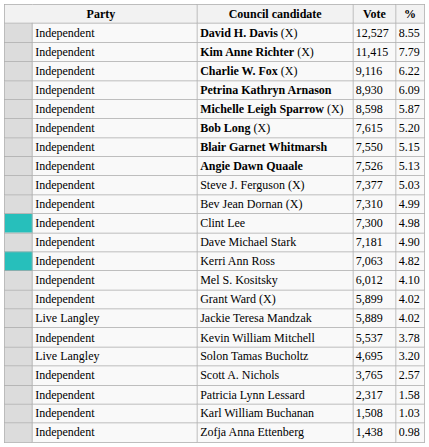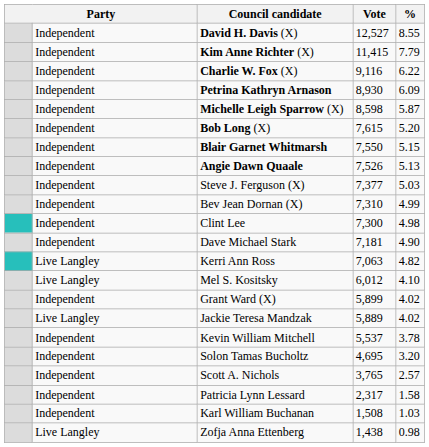Kerri Ann Ross | column 2: Independent -> Live Langley
Mel S. Kositsky | column 2: Independent -> Live Langley
Solon Tamas Bucholtz | column 2: Live Langley -> Independent
Zofja Anna Ettenberg | column 2: Independent -> Live Langley
